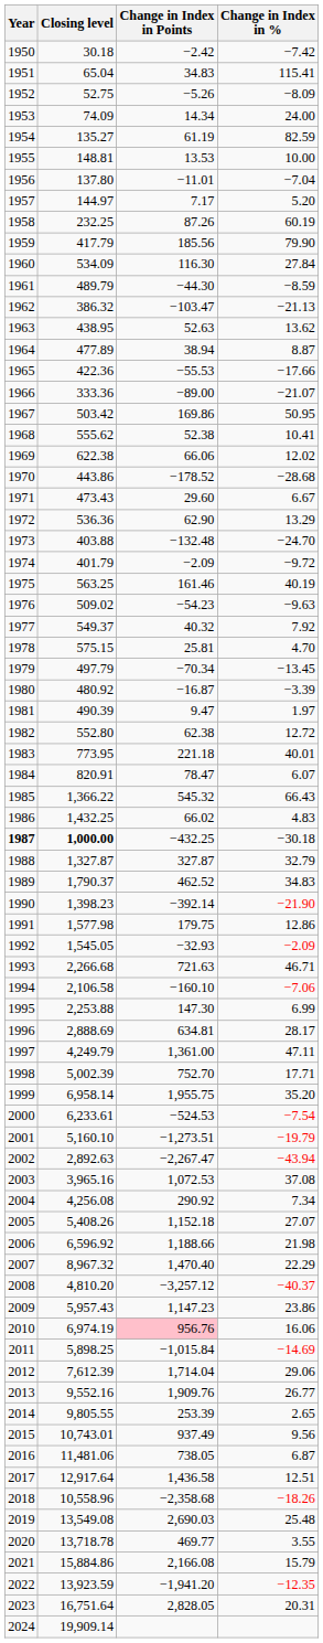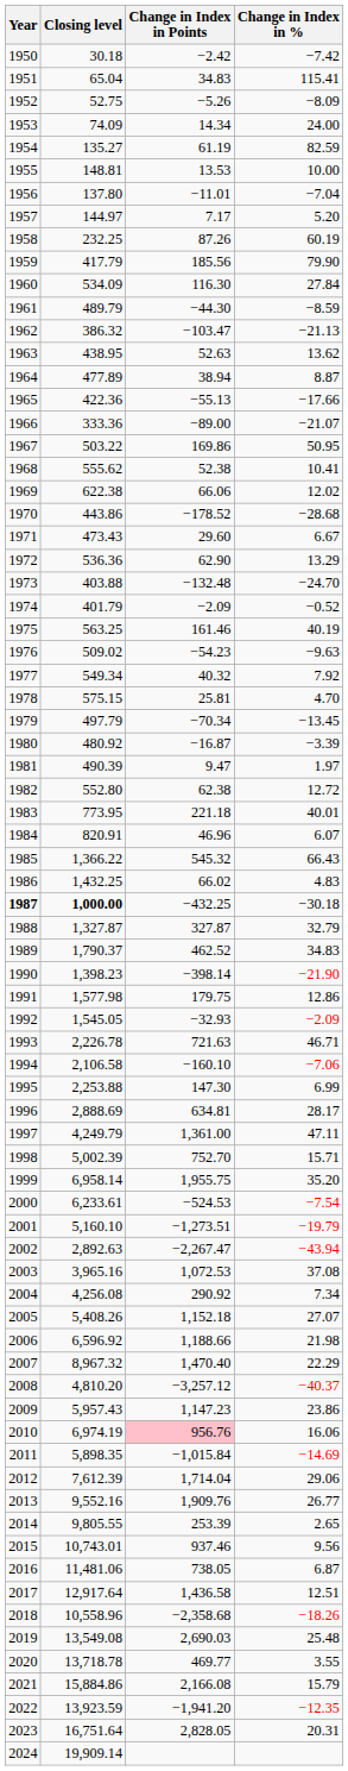1965 | Change in Index in Points: −55.53 -> −55.13
1967 | Closing level: 503.42 -> 503.22
1974 | Change in Index in %: −9.72 -> −0.52
1977 | Closing level: 549.37 -> 549.34
1984 | Change in Index in Points: 78.47 -> 46.96
1990 | Change in Index in Points: −392.14 -> −398.14
1993 | Closing level: 2,266.68 -> 2,226.78
1998 | Change in Index in %: 17.71 -> 15.71
2011 | Closing level: 5,898.25 -> 5,898.35
2015 | Change in Index in Points: 937.49 -> 937.46
